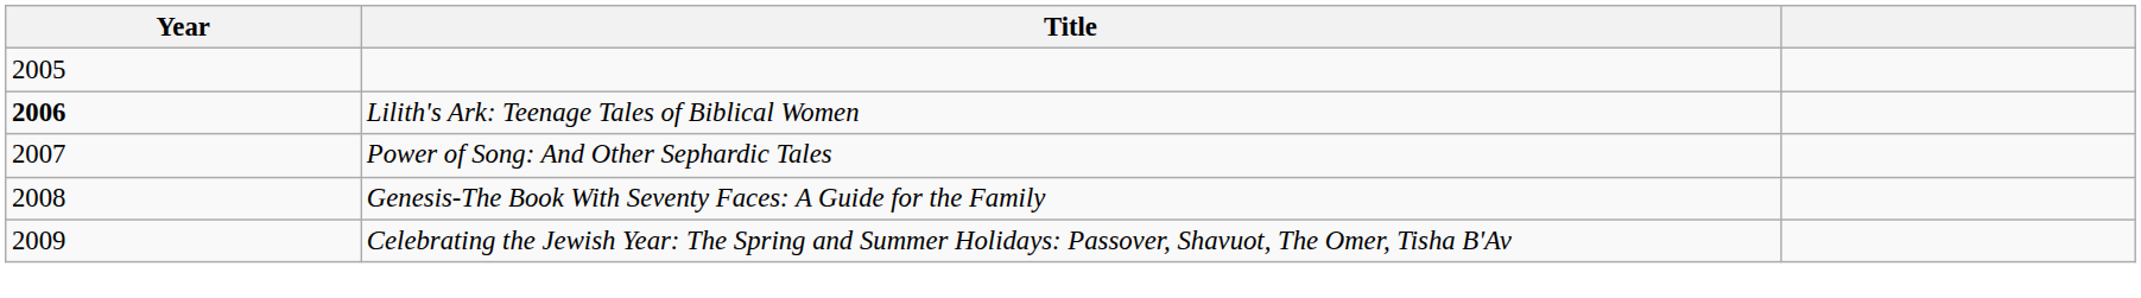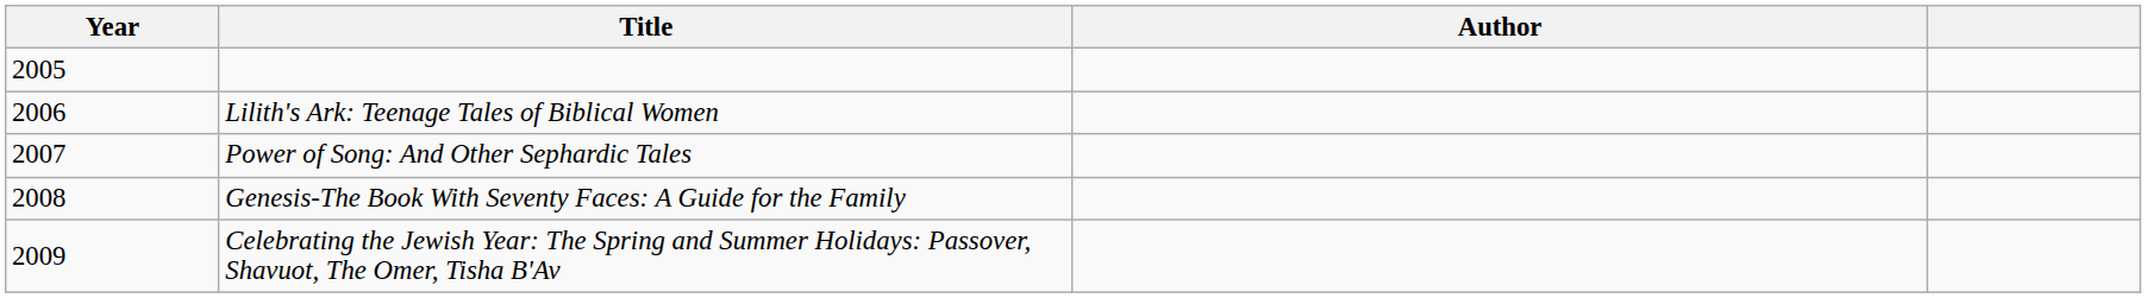+ column: Author
Lilith's Ark: Teenage Tales of Biblical Women | Year: bold -> normal
